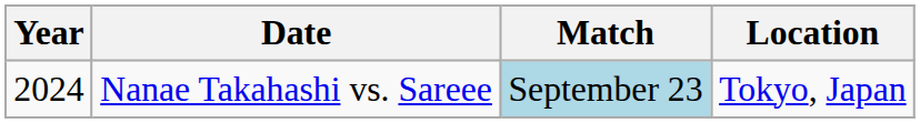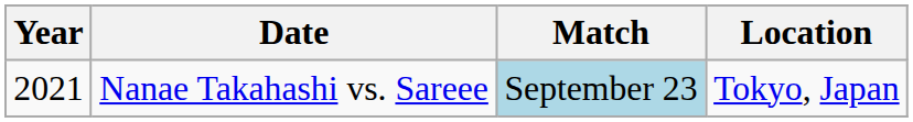Nanae Takahashi vs. Sareee | Year: 2024 -> 2021
